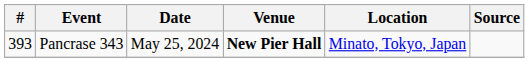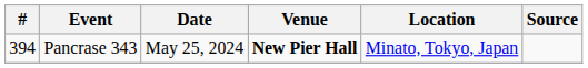Pancrase 343 | #: 393 -> 394
